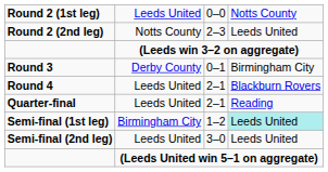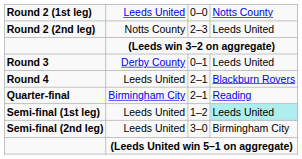Round 3 | column 4: Birmingham City -> Leeds United
Quarter-final | column 2: Leeds United -> Birmingham City
Semi-final (1st leg) | column 2: Birmingham City -> Leeds United
Semi-final (2nd leg) | column 4: Leeds United -> Birmingham City
